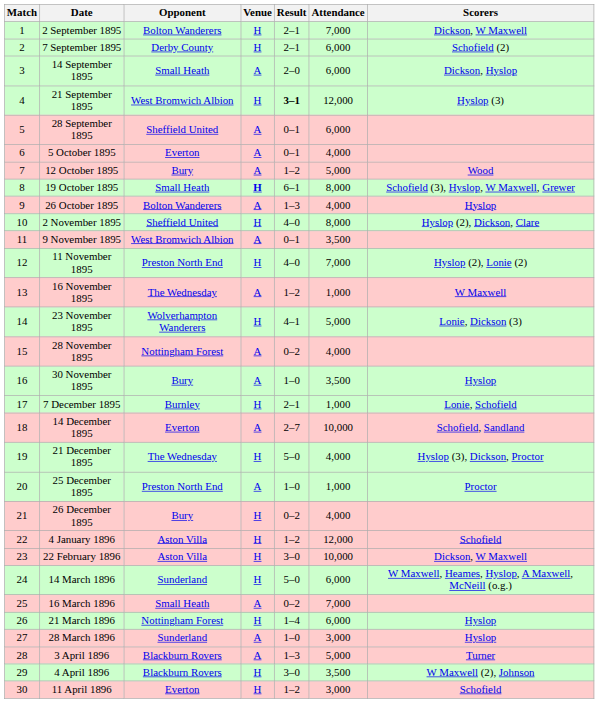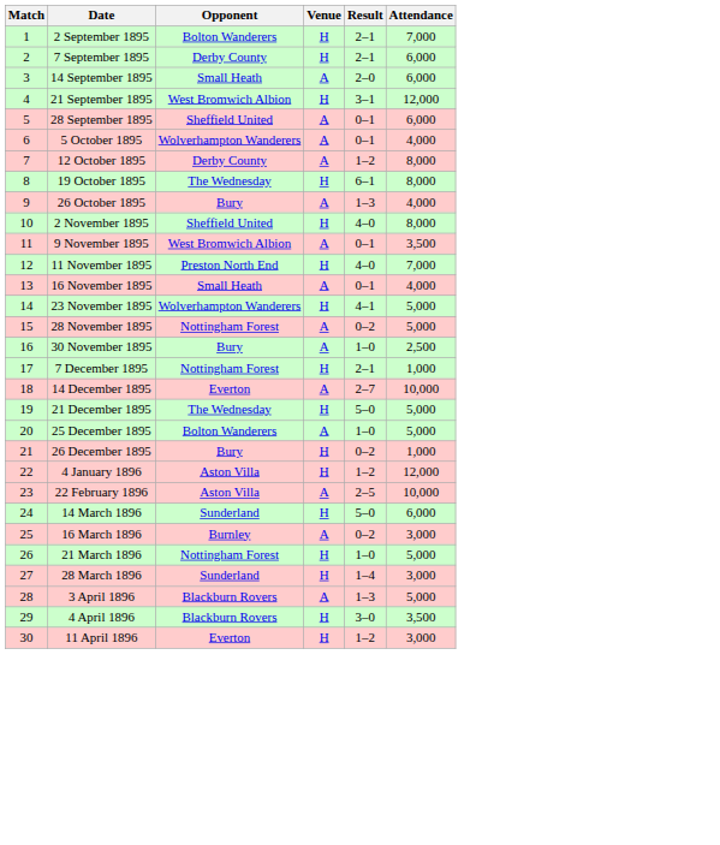- column: Scorers | Dickson, W Maxwell | Schofield (2) | Dickson, Hyslop | Hyslop (3) | Wood | Schofield (3), Hyslop, W Maxwell, Grewer | Hyslop | Hyslop (2), Dickson, Clare | Hyslop (2), Lonie (2) | W Maxwell | Lonie, Dickson (3) | Hyslop | Lonie, Schofield | Schofield, Sandland | Hyslop (3), Dickson, Proctor | Proctor | Schofield | Dickson, W Maxwell | W Maxwell, Heames, Hyslop, A Maxwell, McNeill (o.g.) | Hyslop | Hyslop | Turner | W Maxwell (2), Johnson | Schofield
21 September 1895 | Result: bold -> normal
5 October 1895 | Opponent: Everton -> Wolverhampton Wanderers
12 October 1895 | Opponent: Bury -> Derby County
12 October 1895 | Attendance: 5,000 -> 8,000
19 October 1895 | Opponent: Small Heath -> The Wednesday
19 October 1895 | Venue: bold -> normal
26 October 1895 | Opponent: Bolton Wanderers -> Bury
16 November 1895 | Opponent: The Wednesday -> Small Heath
16 November 1895 | Result: 1–2 -> 0–1
16 November 1895 | Attendance: 1,000 -> 4,000
28 November 1895 | Attendance: 4,000 -> 5,000
30 November 1895 | Attendance: 3,500 -> 2,500
7 December 1895 | Opponent: Burnley -> Nottingham Forest
21 December 1895 | Attendance: 4,000 -> 5,000
25 December 1895 | Opponent: Preston North End -> Bolton Wanderers
25 December 1895 | Attendance: 1,000 -> 5,000
26 December 1895 | Attendance: 4,000 -> 1,000
22 February 1896 | Venue: H -> A
22 February 1896 | Result: 3–0 -> 2–5
16 March 1896 | Opponent: Small Heath -> Burnley
16 March 1896 | Attendance: 7,000 -> 3,000
21 March 1896 | Result: 1–4 -> 1–0
21 March 1896 | Attendance: 6,000 -> 5,000
28 March 1896 | Venue: A -> H
28 March 1896 | Result: 1–0 -> 1–4
